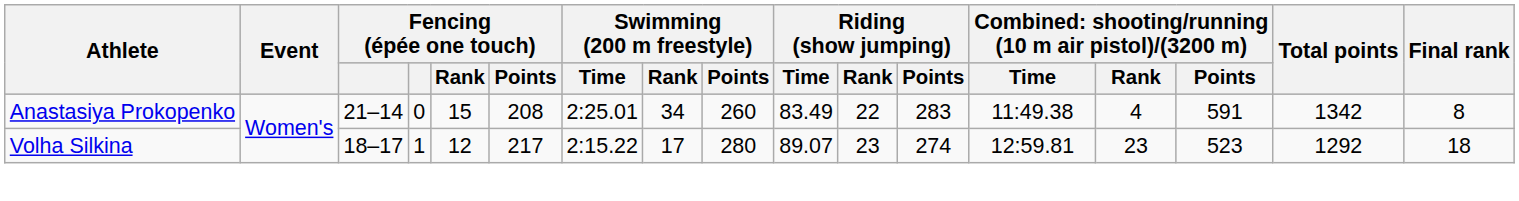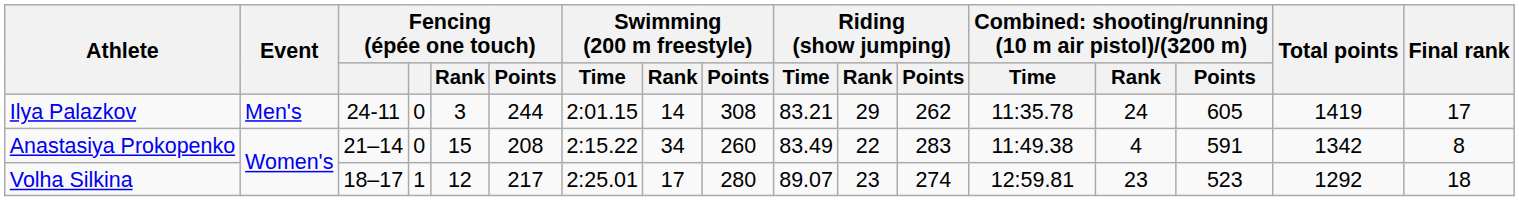+ row: Ilya Palazkov | Men's | 24-11 | 0 | 3 | 244 | 2:01.15 | 14 | 308 | 83.21 | 29 | 262 | 11:35.78 | 24 | 605 | 1419 | 17
Anastasiya Prokopenko | Swimming (200 m freestyle) / Time: 2:25.01 -> 2:15.22
Volha Silkina | Swimming (200 m freestyle) / Time: 2:15.22 -> 2:25.01
